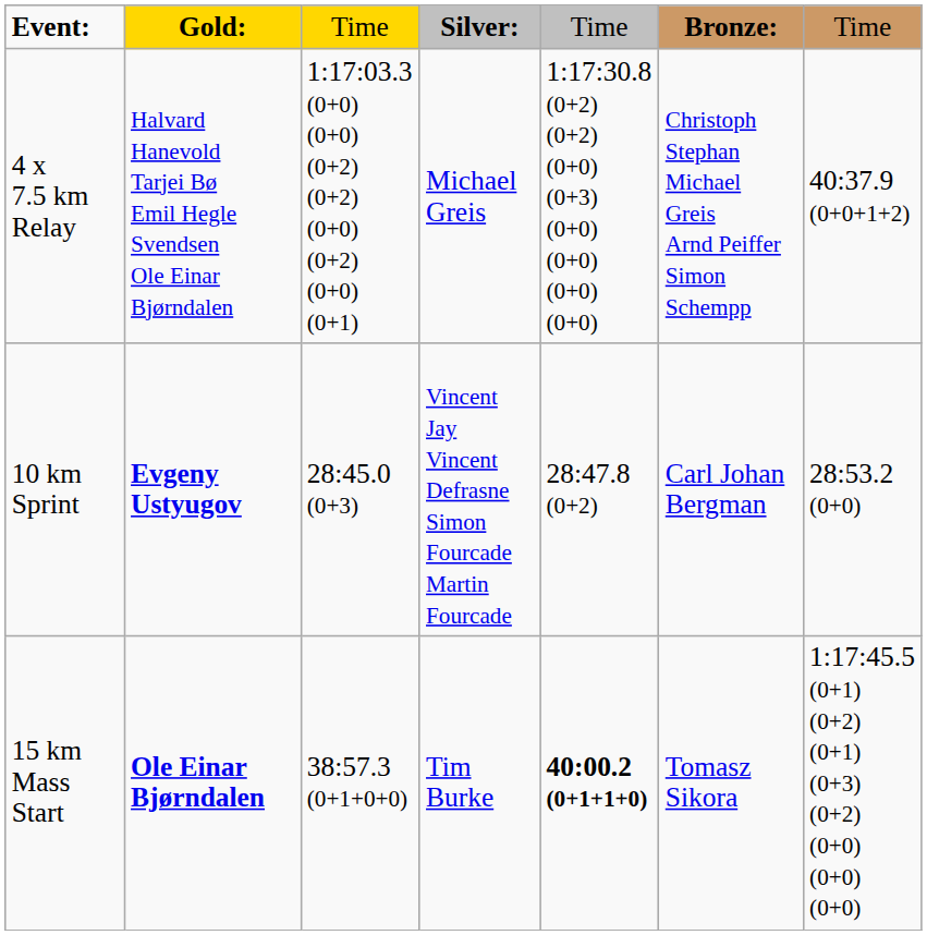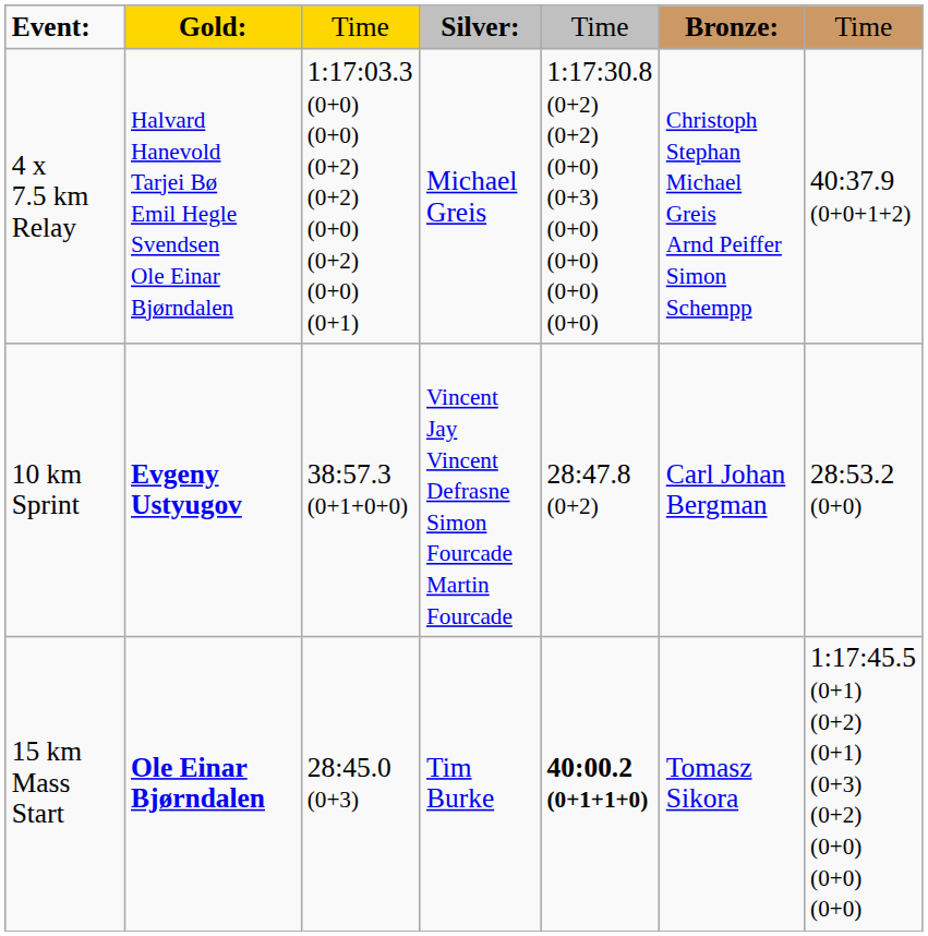10 km Sprint | column 3: 28:45.0 (0+3) -> 38:57.3 (0+1+0+0)
15 km Mass Start | column 3: 38:57.3 (0+1+0+0) -> 28:45.0 (0+3)
